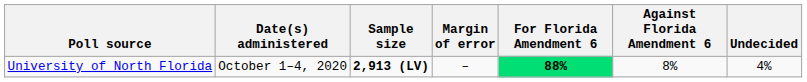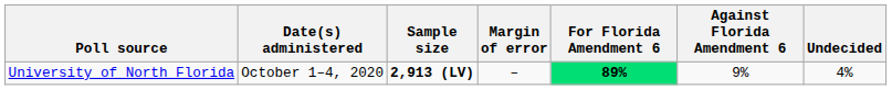University of North Florida | For Florida Amendment 6: 88% -> 89%
University of North Florida | Against Florida Amendment 6: 8% -> 9%
